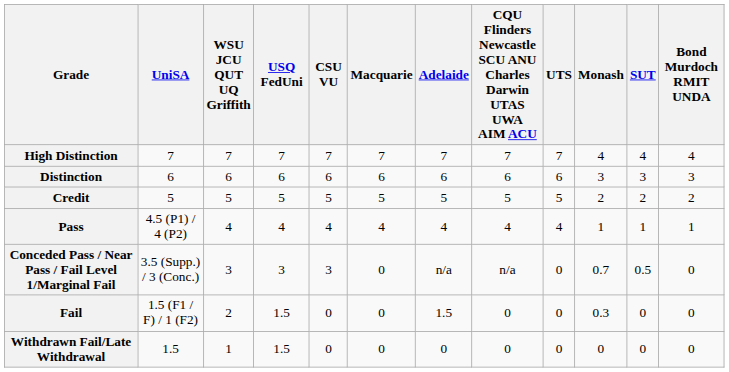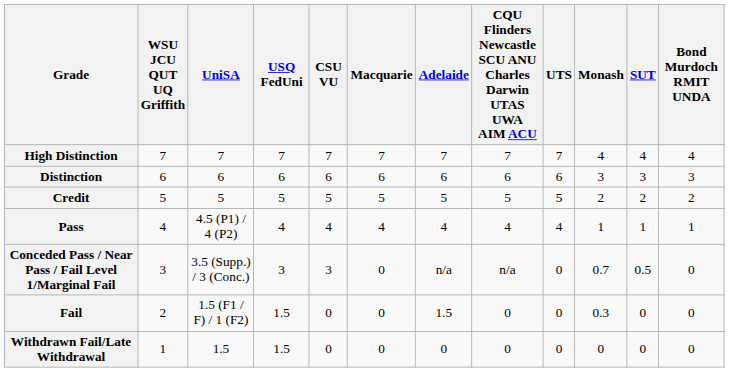columns swapped: UniSA <-> WSU JCU QUT UQ Griffith
